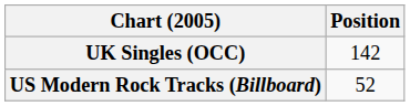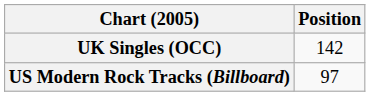US Modern Rock Tracks (Billboard) | Position: 52 -> 97
